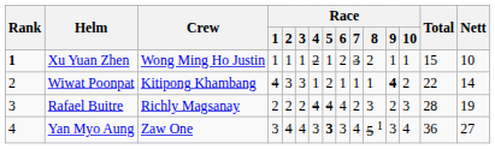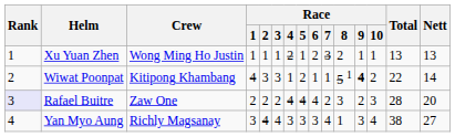Xu Yuan Zhen | Rank: bold -> normal
Xu Yuan Zhen | Total: 15 -> 13
Xu Yuan Zhen | Nett: 10 -> 13
Wiwat Poonpat | Race / 8: 1 -> 5 1
Rafael Buitre | Rank: no background -> lavender background
Rafael Buitre | Crew: Richly Magsanay -> Zaw One
Rafael Buitre | Nett: 19 -> 20
Yan Myo Aung | Crew: Zaw One -> Richly Magsanay
Yan Myo Aung | Race / 5: bold -> normal
Yan Myo Aung | Race / 8: 5 1 -> 1
Yan Myo Aung | Total: 36 -> 38
